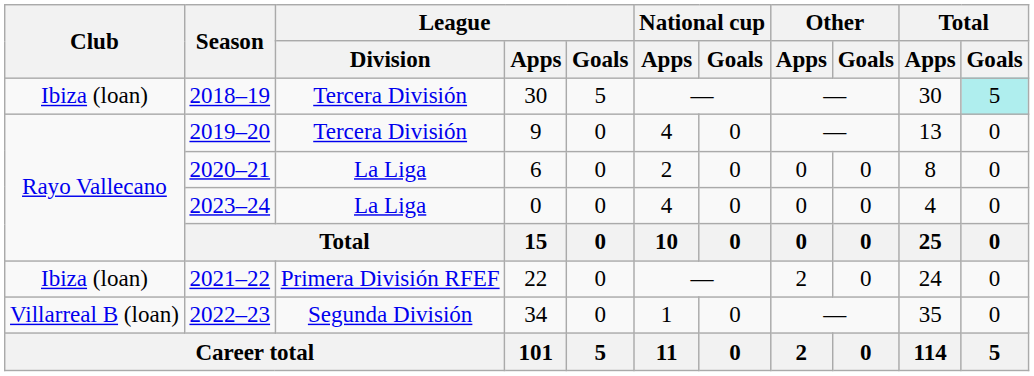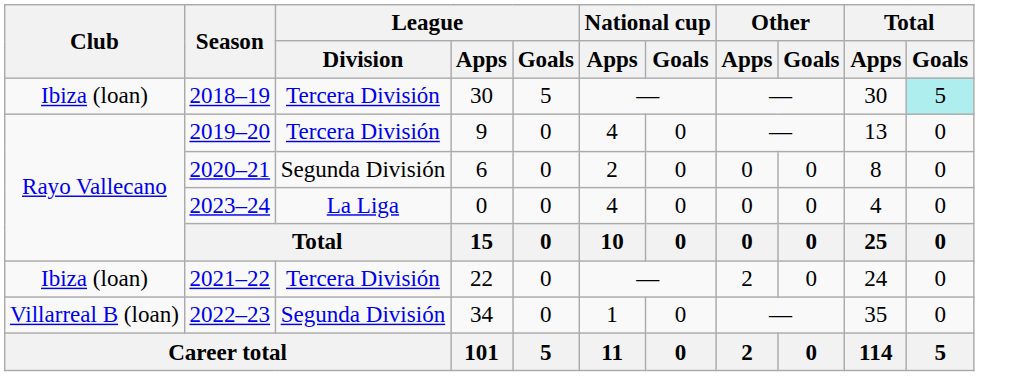2020–21 | League / Division: La Liga -> Segunda División
2021–22 | League / Division: Primera División RFEF -> Tercera División
